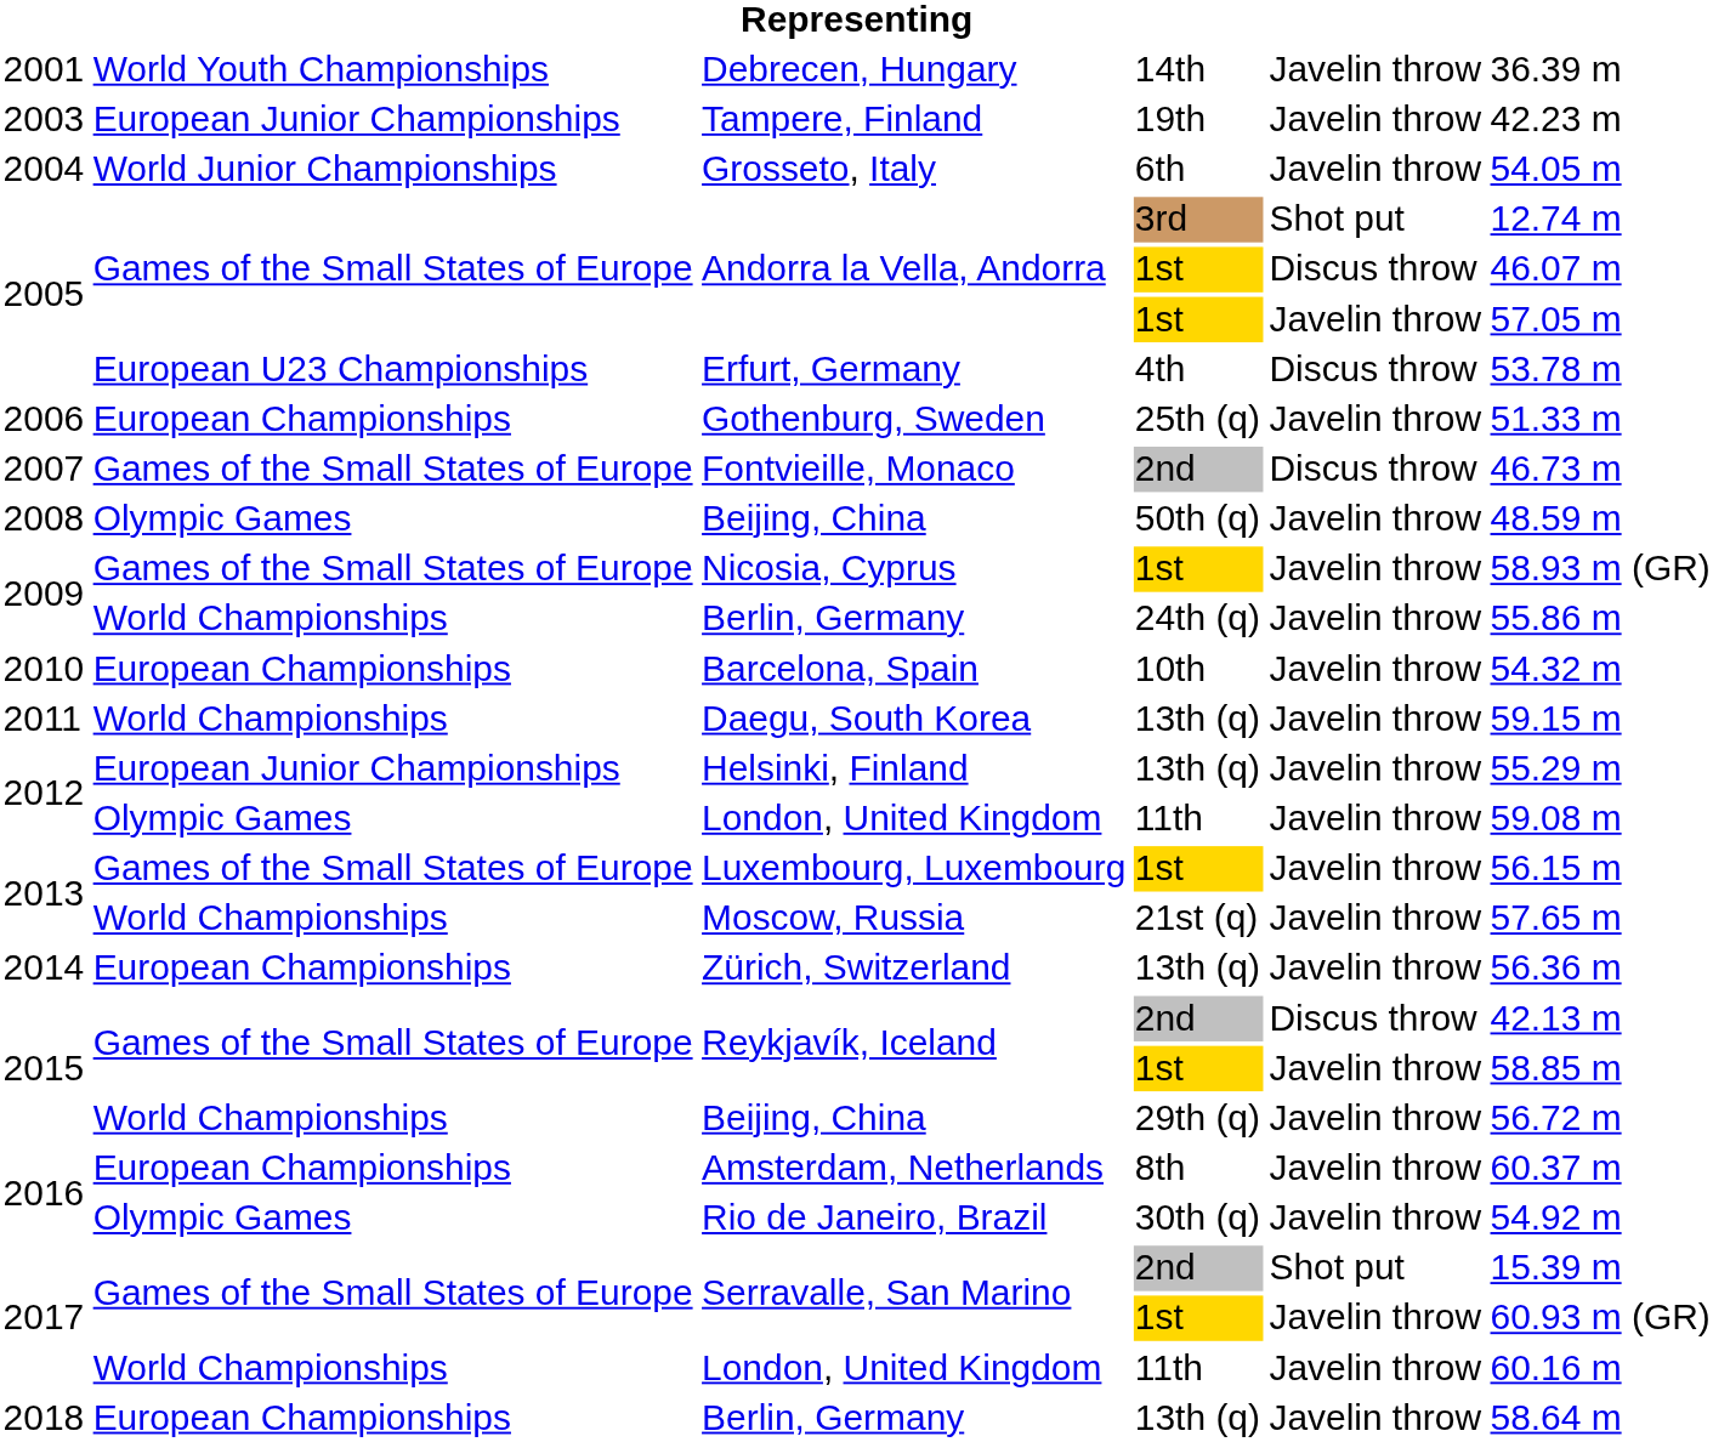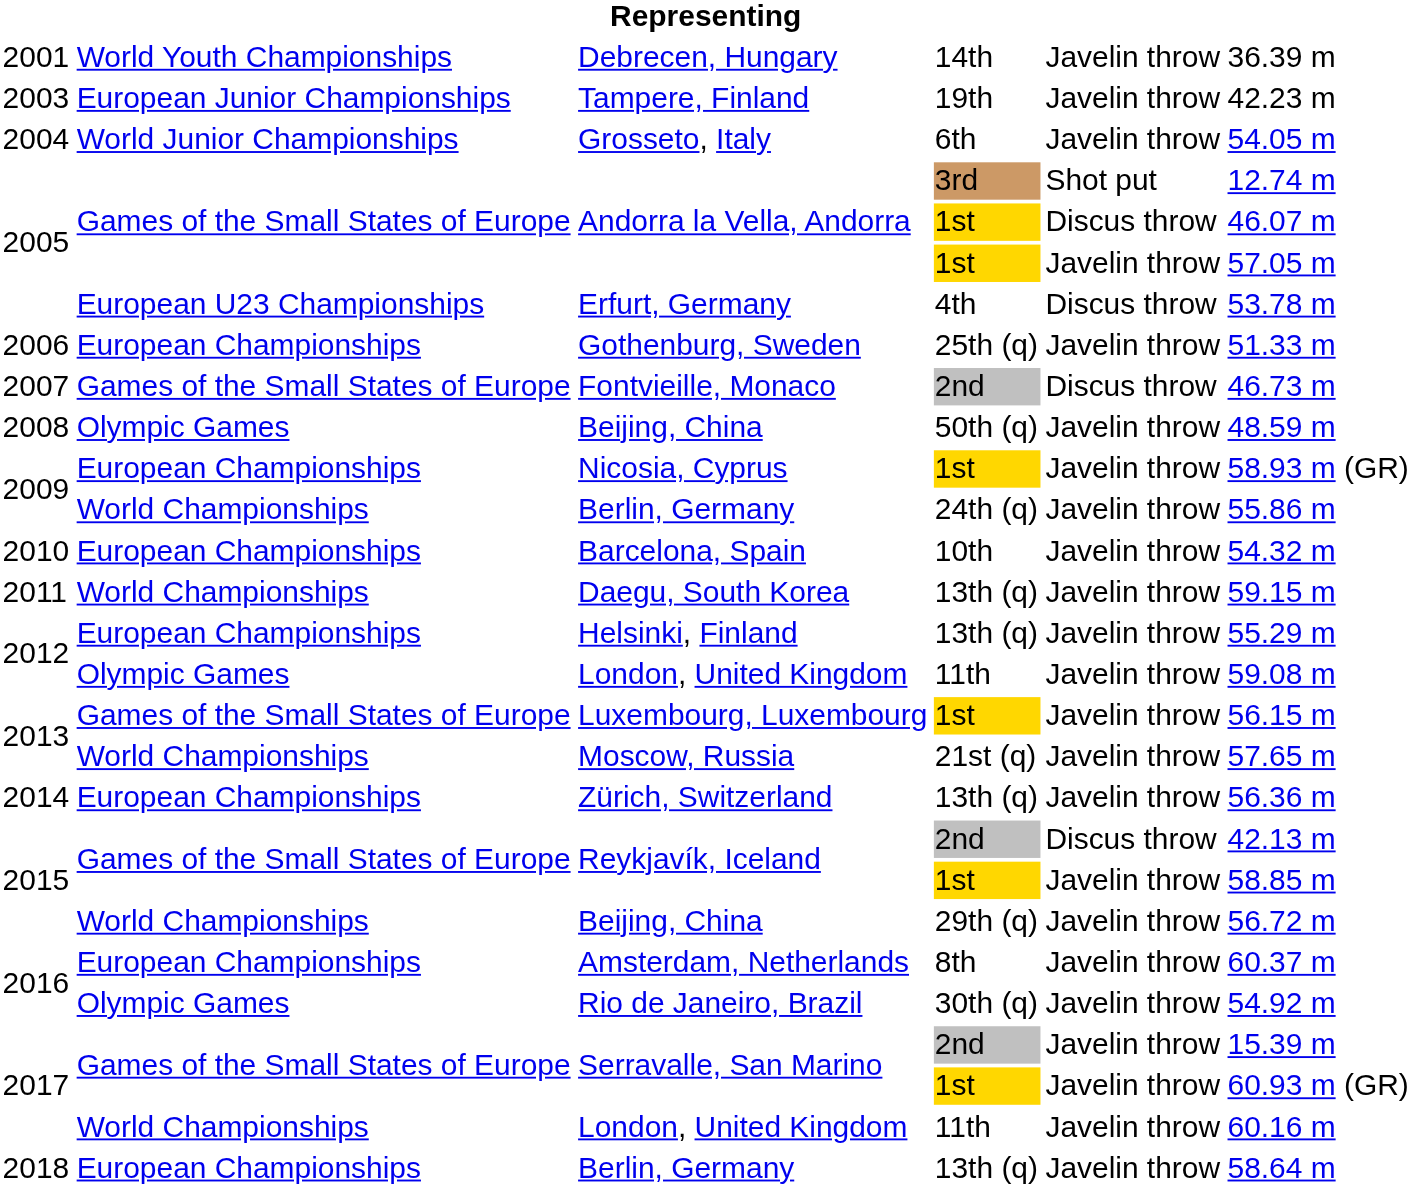Nicosia, Cyprus | column 2: Games of the Small States of Europe -> European Championships
Helsinki, Finland | column 2: European Junior Championships -> European Championships
Serravalle, San Marino / 2nd | column 5: Shot put -> Javelin throw
